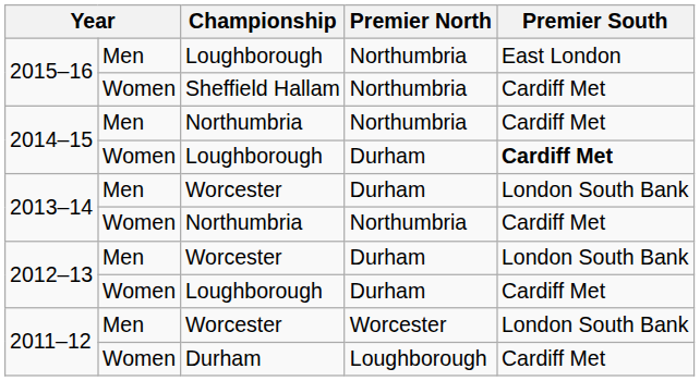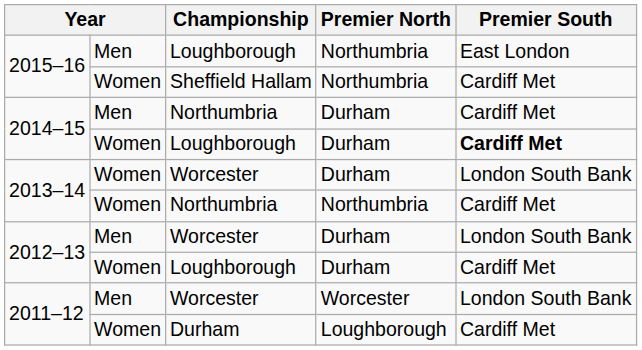2014–15 / Northumbria | Premier North: Northumbria -> Durham
2013–14 / Worcester | column 2: Men -> Women
